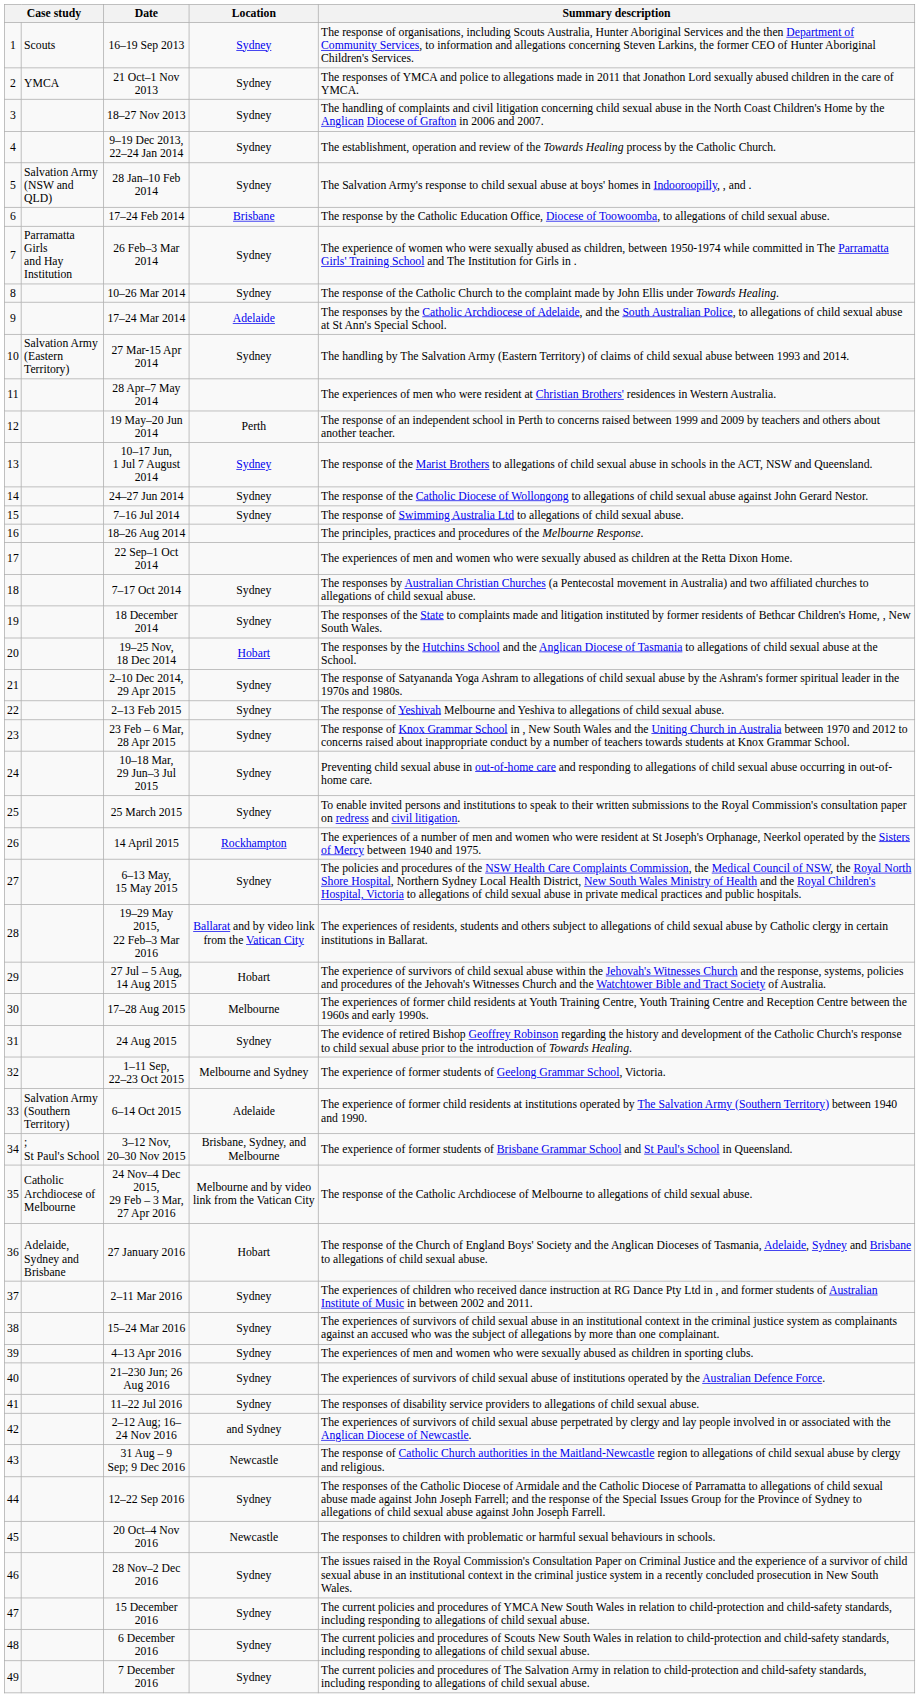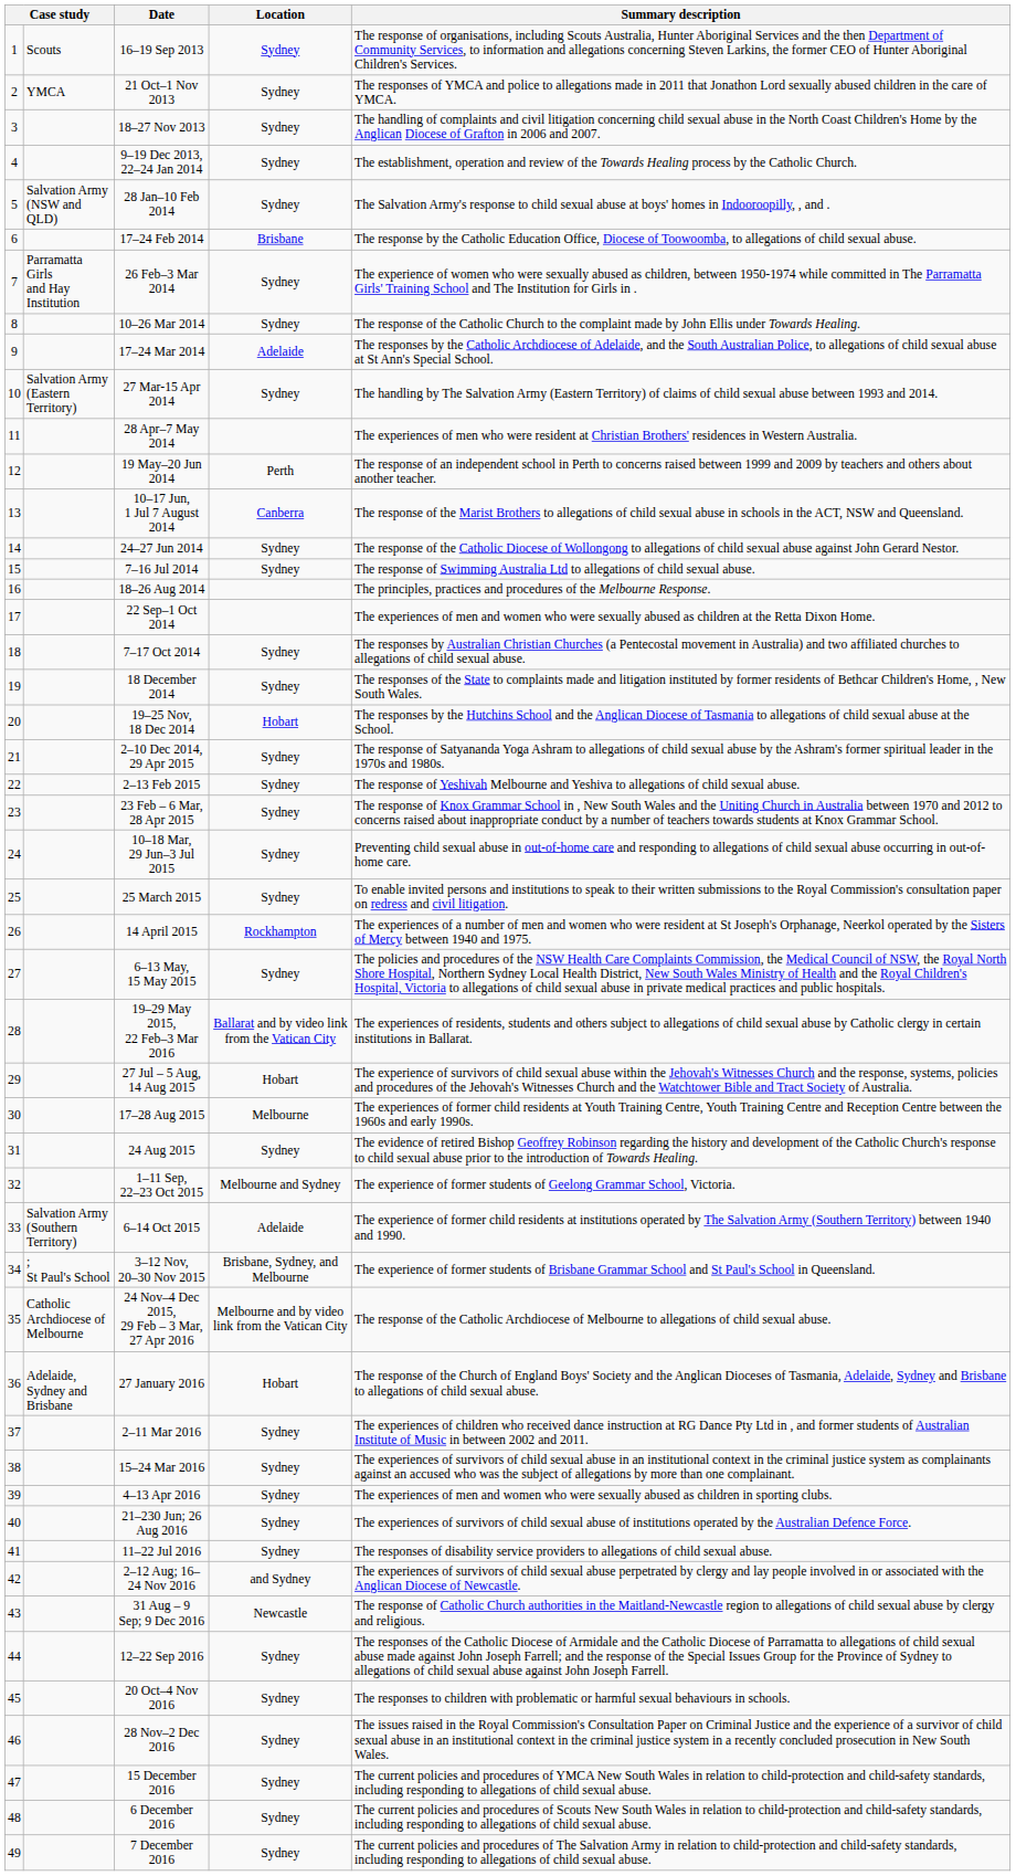10–17 Jun, 1 Jul 7 August 2014 | Location: Sydney -> Canberra
20 Oct–4 Nov 2016 | Location: Newcastle -> Sydney
